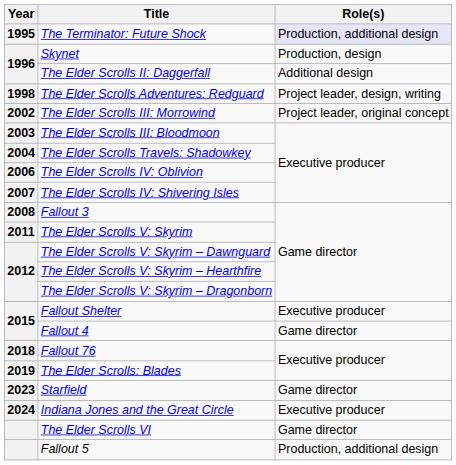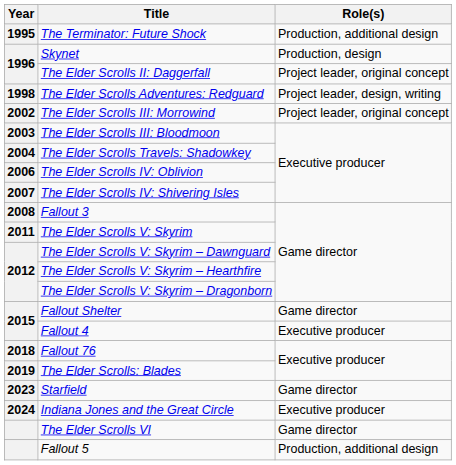The Terminator: Future Shock | Role(s): lavender background -> no background
The Elder Scrolls II: Daggerfall | Role(s): Additional design -> Project leader, original concept
Fallout Shelter | Role(s): Executive producer -> Game director
Fallout 4 | Role(s): Game director -> Executive producer
